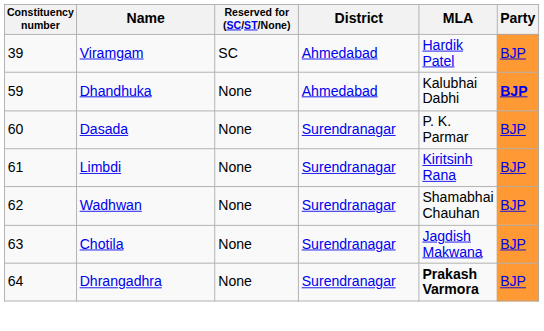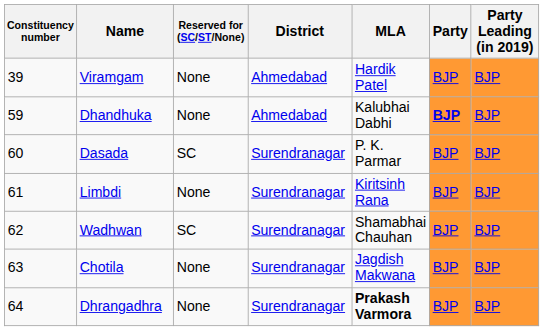+ column: Party Leading (in 2019) | BJP | BJP | BJP | BJP | BJP | BJP | BJP
Viramgam | Reserved for (SC/ST/None): SC -> None
Dasada | Reserved for (SC/ST/None): None -> SC
Wadhwan | Reserved for (SC/ST/None): None -> SC
